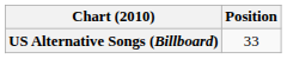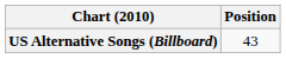US Alternative Songs (Billboard) | Position: 33 -> 43
